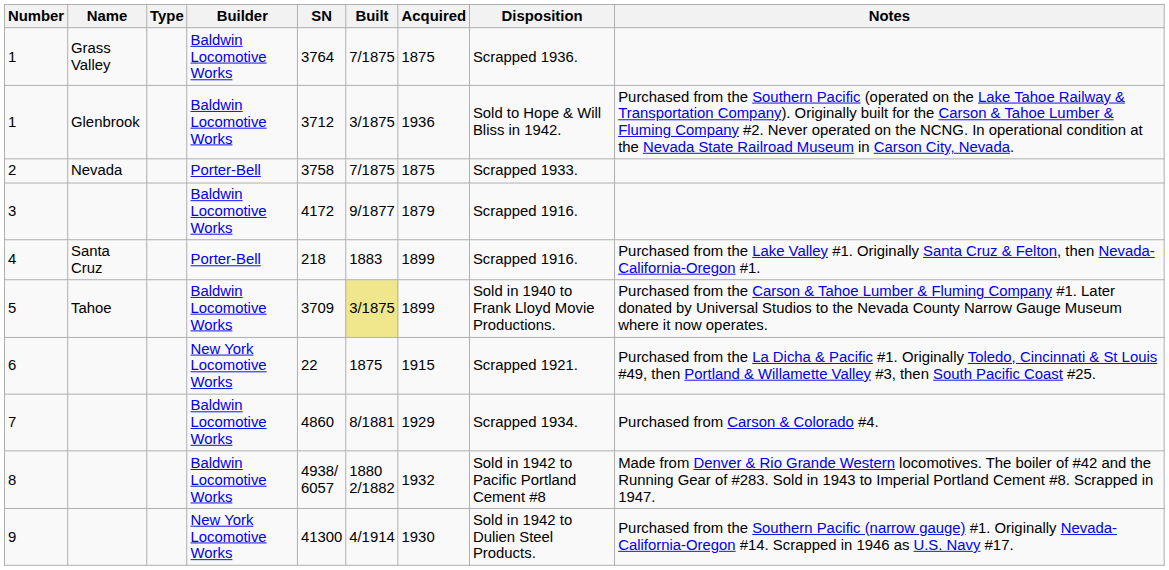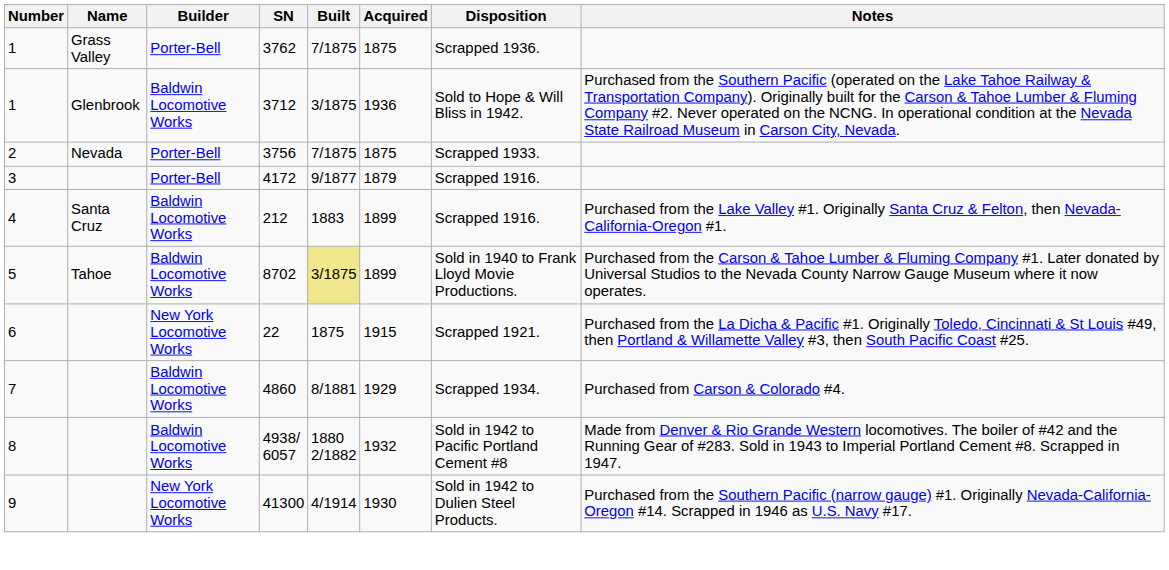- column: Type
1 / Grass Valley | Builder: Baldwin Locomotive Works -> Porter-Bell
1 / Grass Valley | SN: 3764 -> 3762
2 | SN: 3758 -> 3756
3 | Builder: Baldwin Locomotive Works -> Porter-Bell
4 | Builder: Porter-Bell -> Baldwin Locomotive Works
4 | SN: 218 -> 212
5 | SN: 3709 -> 8702
